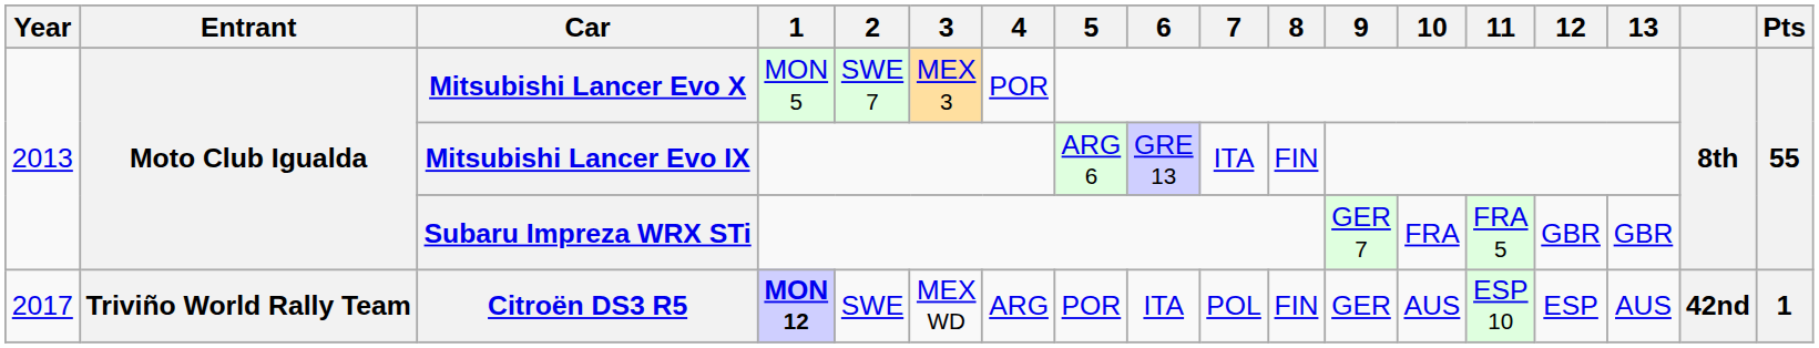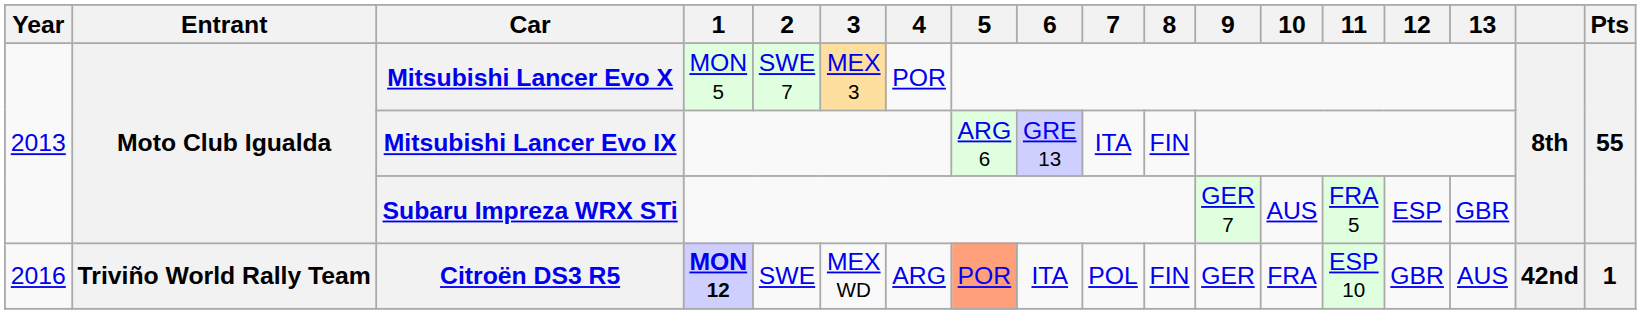Subaru Impreza WRX STi | 10: FRA -> AUS
Subaru Impreza WRX STi | 12: GBR -> ESP
Citroën DS3 R5 | Year: 2017 -> 2016
Citroën DS3 R5 | 5: no background -> lightsalmon background
Citroën DS3 R5 | 10: AUS -> FRA
Citroën DS3 R5 | 12: ESP -> GBR
